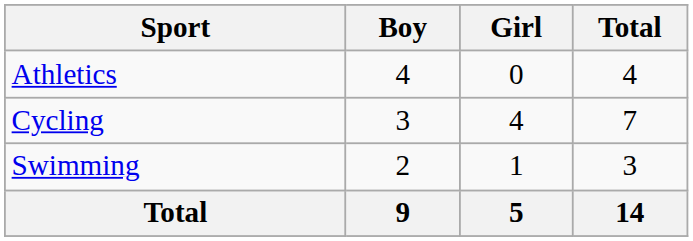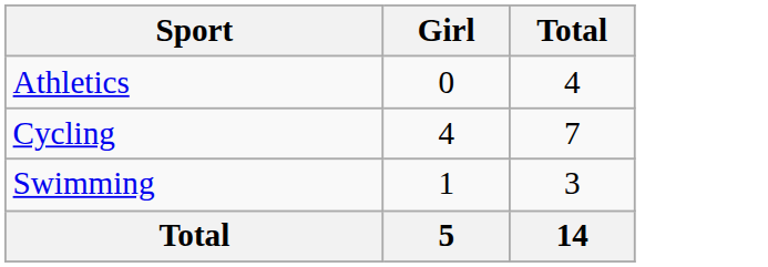- column: Boy | 4 | 3 | 2 | 9
